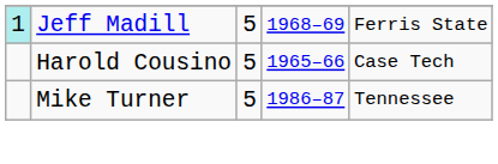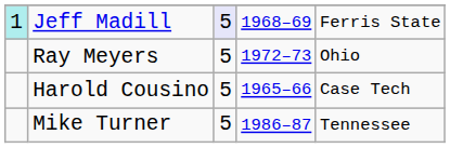Jeff Madill | column 3: no background -> lavender background
+ row: Ray Meyers | 5 | 1972–73 | Ohio
